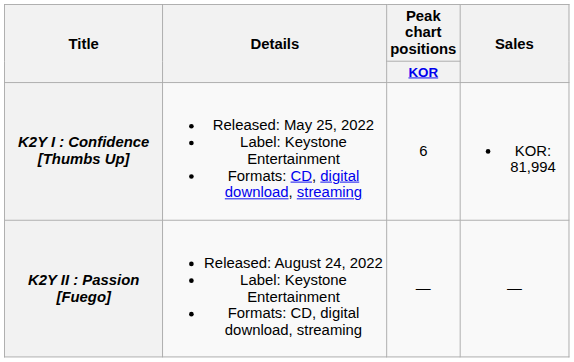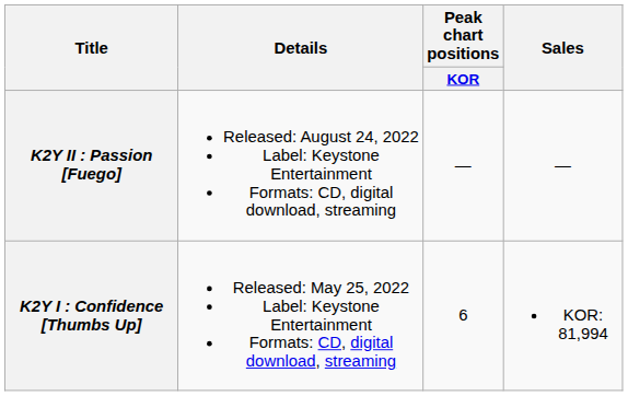rows swapped: K2Y I : Confidence [Thumbs Up] <-> K2Y II : Passion [Fuego]
